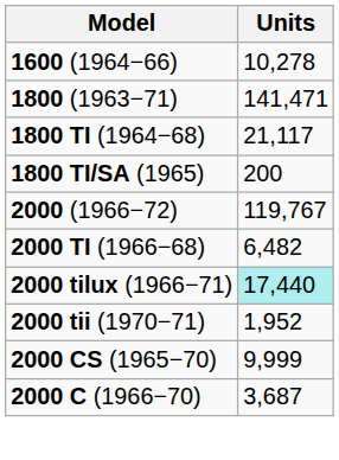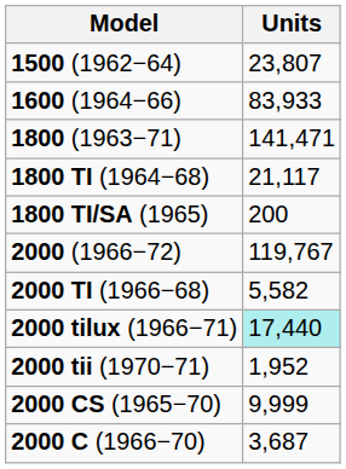+ row: 1500 (1962−64) | 23,807
1600 (1964−66) | Units: 10,278 -> 83,933
2000 TI (1966−68) | Units: 6,482 -> 5,582
